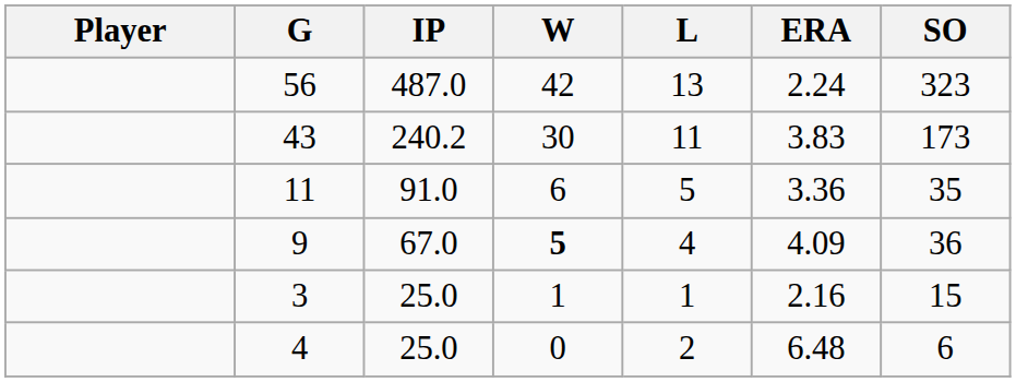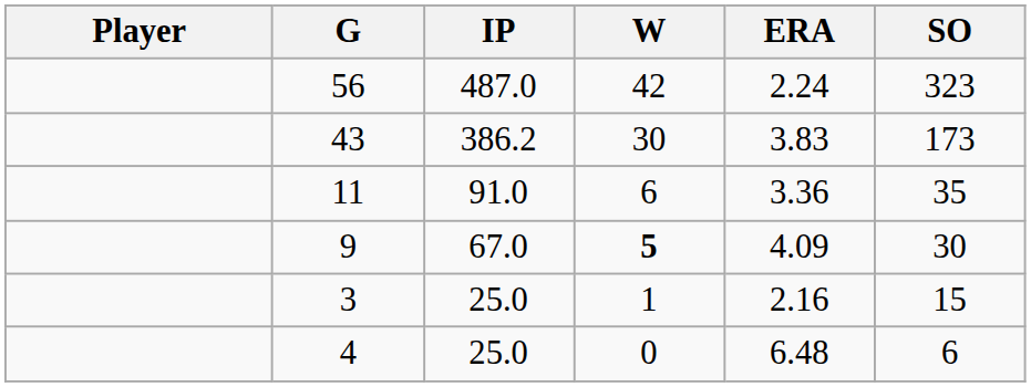- column: L | 13 | 11 | 5 | 4 | 1 | 2
43 | IP: 240.2 -> 386.2
9 | SO: 36 -> 30
